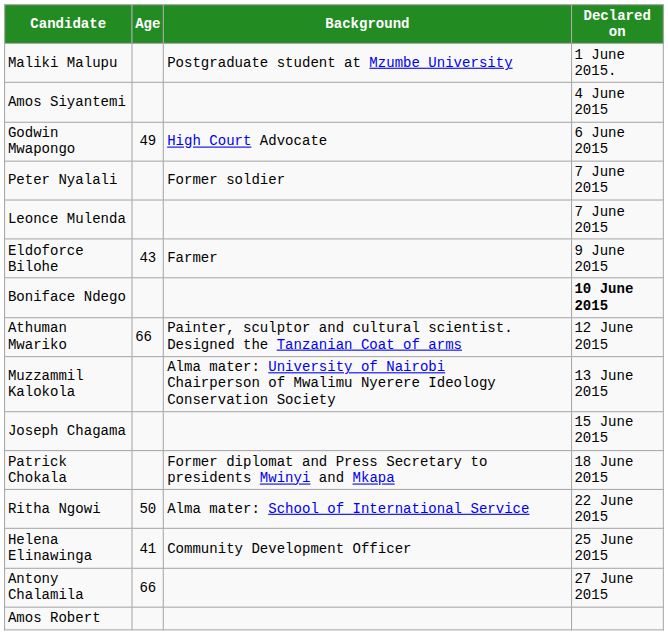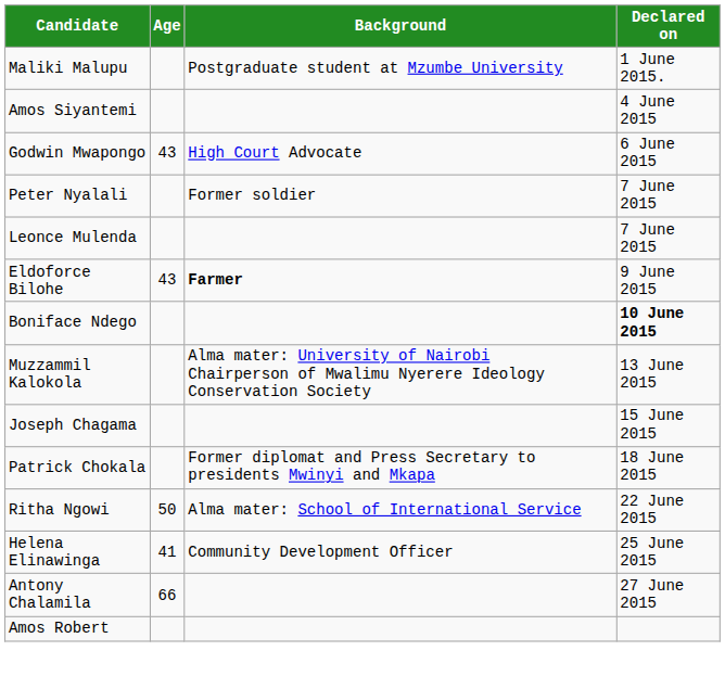Godwin Mwapongo | Age: 49 -> 43
Eldoforce Bilohe | Background: normal -> bold
- row: Athuman Mwariko | 66 | Painter, sculptor and cultural scientist. Designed the Tanzanian Coat of arms | 12 June 2015
